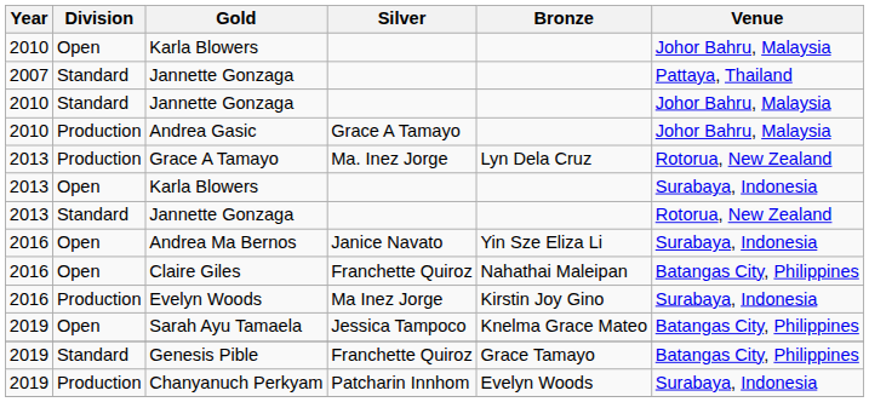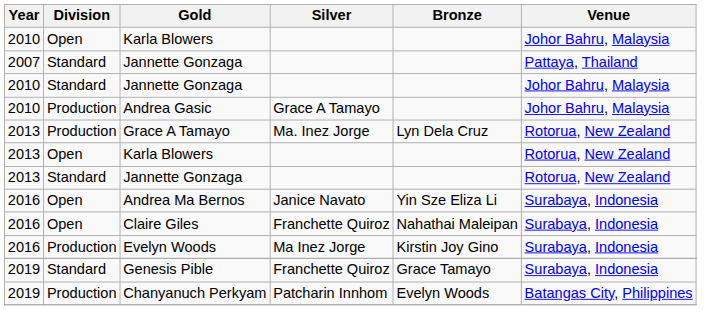2013 / Karla Blowers | Venue: Surabaya, Indonesia -> Rotorua, New Zealand
Claire Giles | Venue: Batangas City, Philippines -> Surabaya, Indonesia
- row: 2019 | Open | Sarah Ayu Tamaela | Jessica Tampoco | Knelma Grace Mateo | Batangas City, Philippines
Genesis Pible | Venue: Batangas City, Philippines -> Surabaya, Indonesia
Chanyanuch Perkyam | Venue: Surabaya, Indonesia -> Batangas City, Philippines
